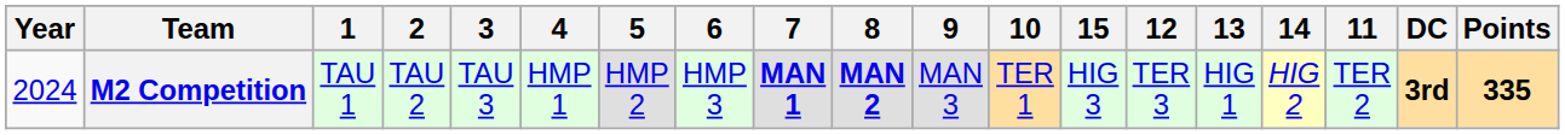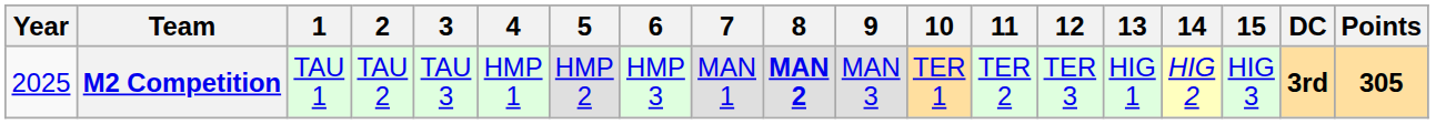columns swapped: 11 <-> 15
M2 Competition | Year: 2024 -> 2025
M2 Competition | 7: bold -> normal
M2 Competition | Points: 335 -> 305
